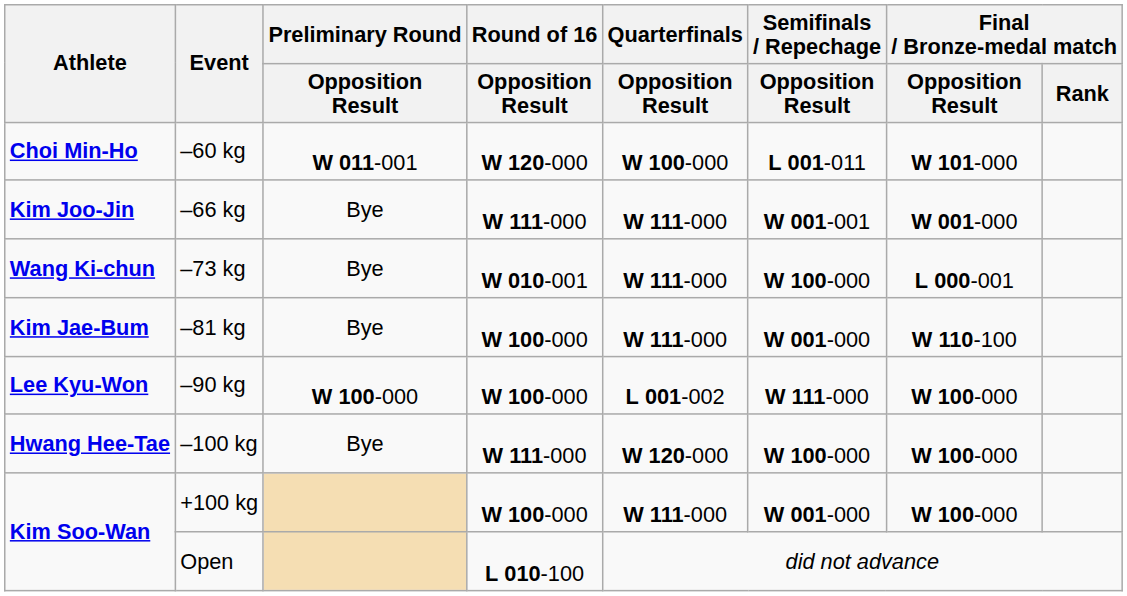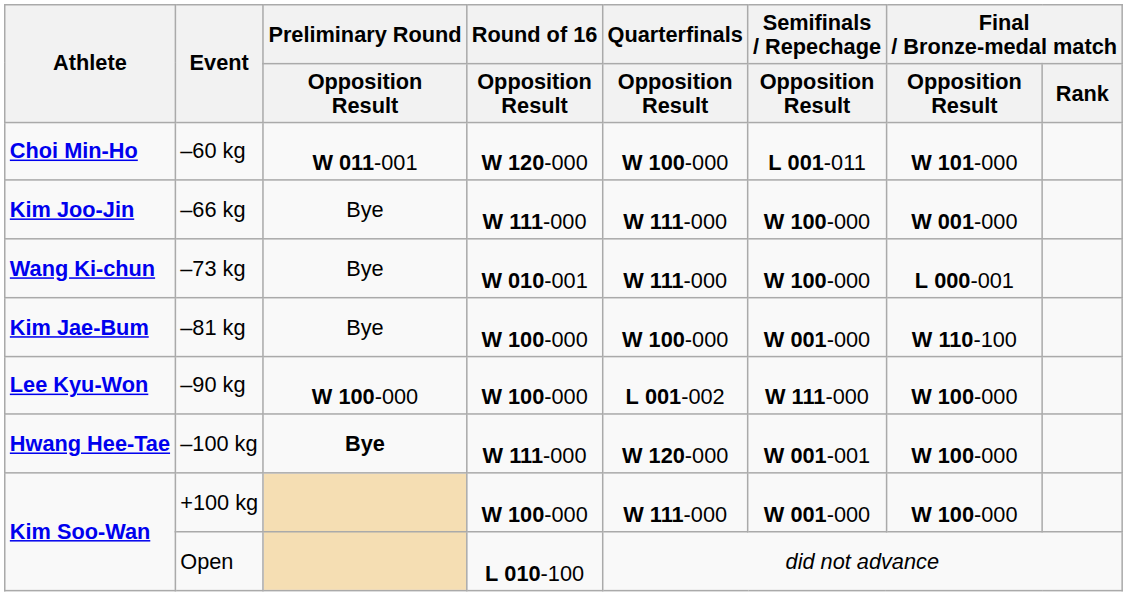–66 kg | Semifinals / Repechage / Opposition Result: W 001-001 -> W 100-000
–81 kg | Quarterfinals / Opposition Result: W 111-000 -> W 100-000
–100 kg | Preliminary Round / Opposition Result: normal -> bold
–100 kg | Semifinals / Repechage / Opposition Result: W 100-000 -> W 001-001
